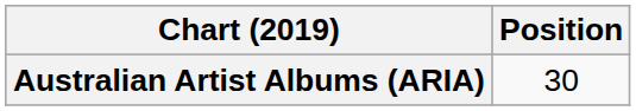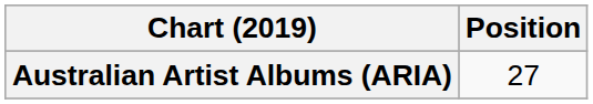Australian Artist Albums (ARIA) | Position: 30 -> 27
